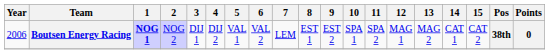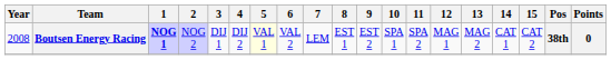Boutsen Energy Racing | Year: 2006 -> 2008
Boutsen Energy Racing | 5: no background -> lightyellow background
